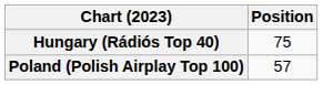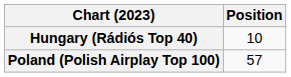Hungary (Rádiós Top 40) | Position: 75 -> 10
